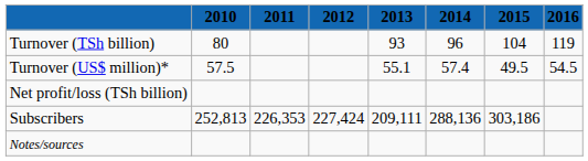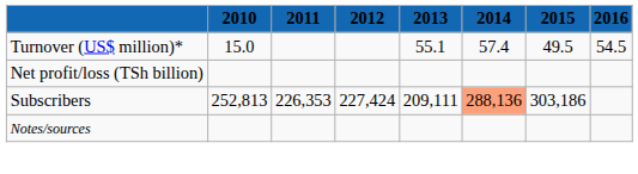- row: Turnover (TSh billion) | 80 | 93 | 96 | 104 | 119
Turnover (US$ million)* | 2010: 57.5 -> 15.0
Subscribers | 2014: no background -> lightsalmon background
